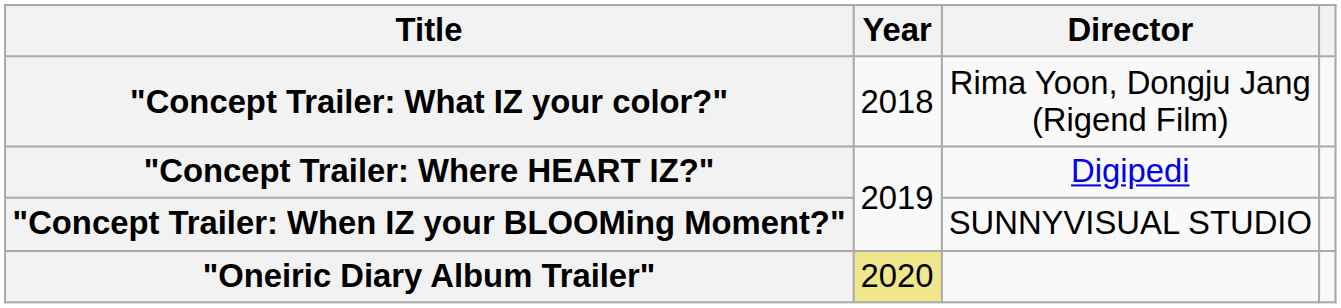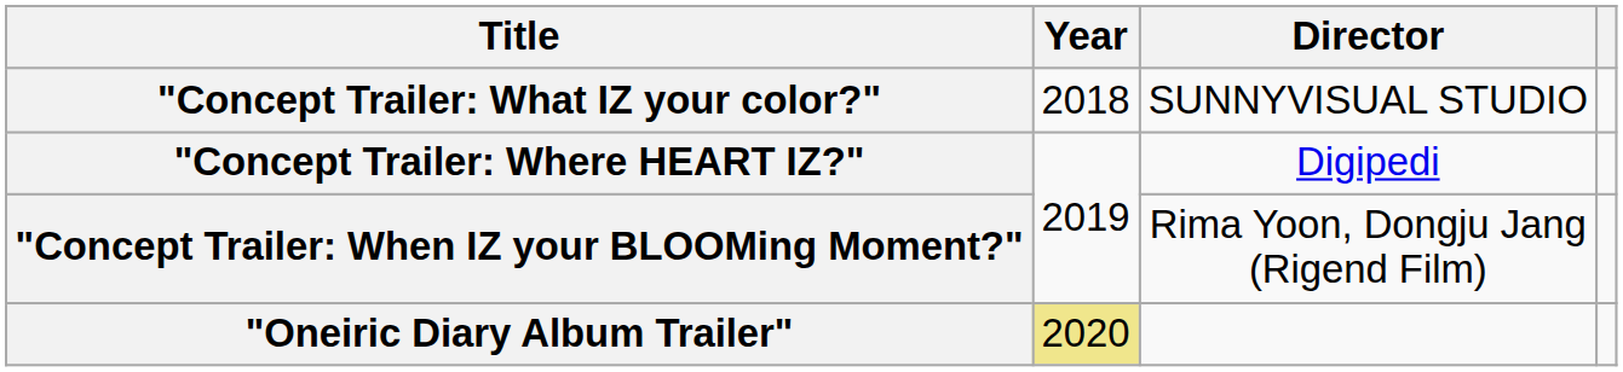"Concept Trailer: What IZ your color?" | Director: Rima Yoon, Dongju Jang (Rigend Film) -> SUNNYVISUAL STUDIO
"Concept Trailer: When IZ your BLOOMing Moment?" | Director: SUNNYVISUAL STUDIO -> Rima Yoon, Dongju Jang (Rigend Film)
